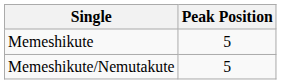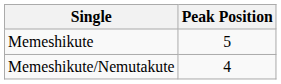Memeshikute/Nemutakute | Peak Position: 5 -> 4
